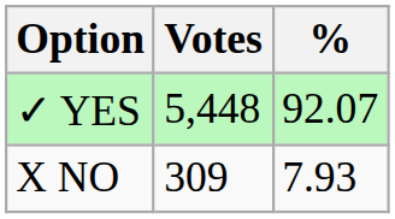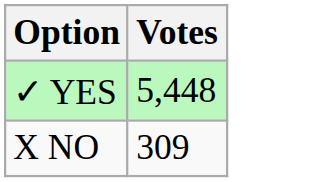- column: % | 92.07 | 7.93
